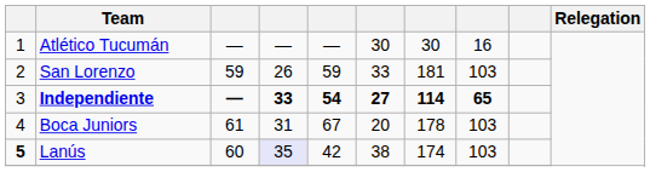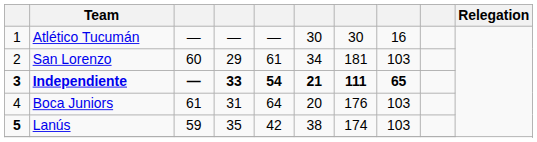San Lorenzo | column 3: 59 -> 60
San Lorenzo | column 4: 26 -> 29
San Lorenzo | column 5: 59 -> 61
San Lorenzo | column 6: 33 -> 34
Independiente | column 1: normal -> bold
Independiente | column 6: 27 -> 21
Independiente | column 7: 114 -> 111
Boca Juniors | column 5: 67 -> 64
Boca Juniors | column 7: 178 -> 176
Lanús | column 3: 60 -> 59
Lanús | column 4: lavender background -> no background
